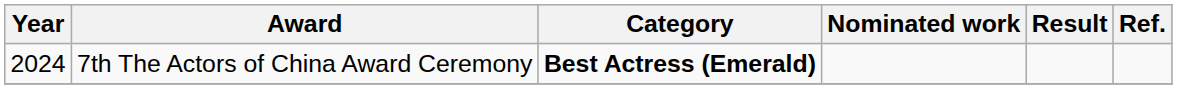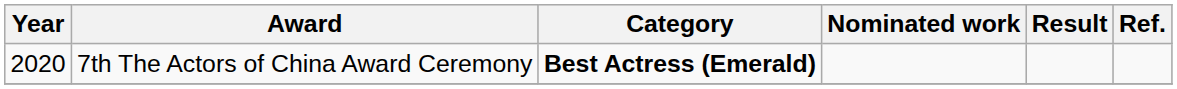7th The Actors of China Award Ceremony | Year: 2024 -> 2020
